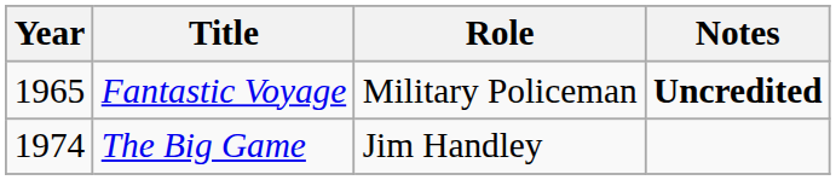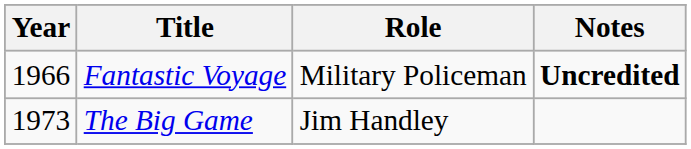Fantastic Voyage | Year: 1965 -> 1966
The Big Game | Year: 1974 -> 1973
